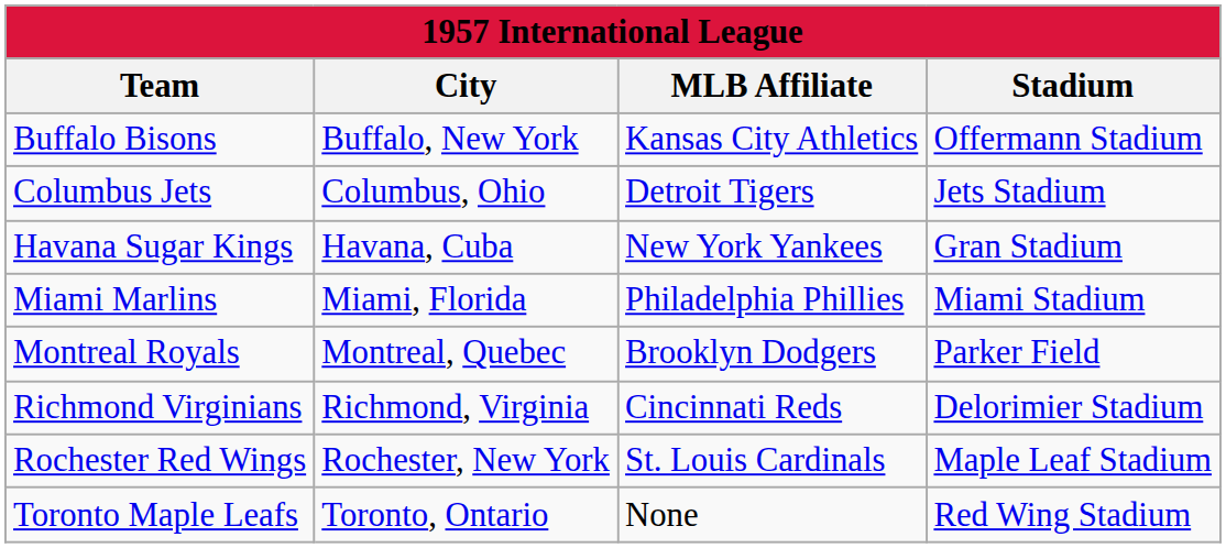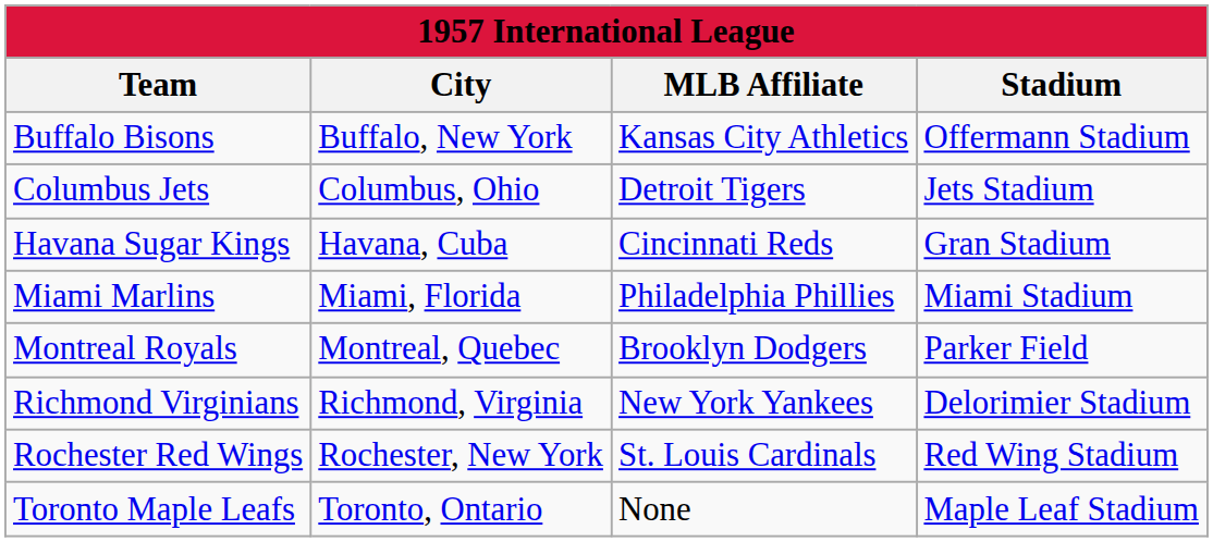Havana Sugar Kings | MLB Affiliate: New York Yankees -> Cincinnati Reds
Richmond Virginians | MLB Affiliate: Cincinnati Reds -> New York Yankees
Rochester Red Wings | Stadium: Maple Leaf Stadium -> Red Wing Stadium
Toronto Maple Leafs | Stadium: Red Wing Stadium -> Maple Leaf Stadium
